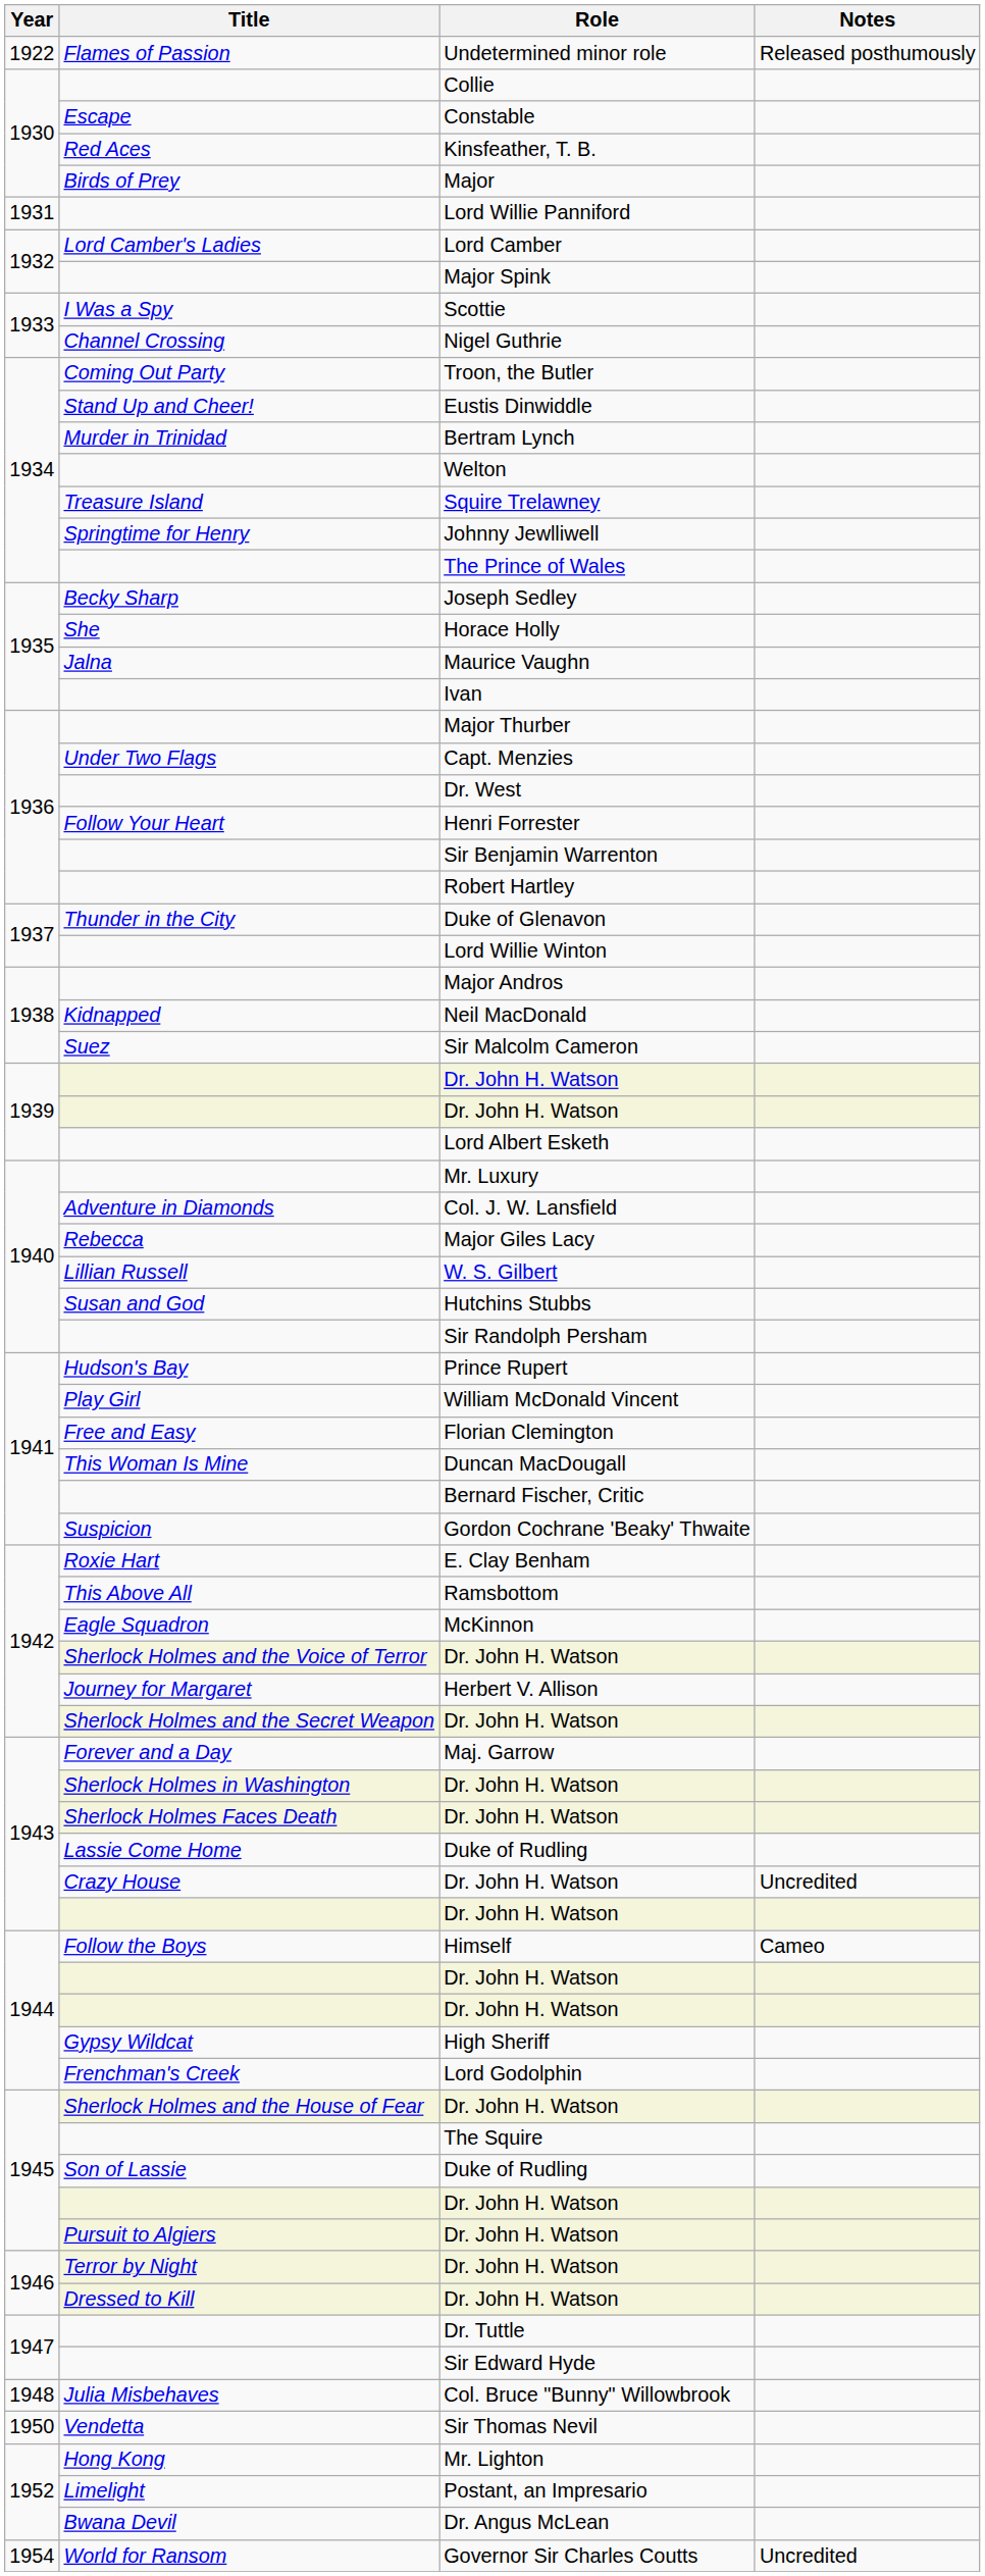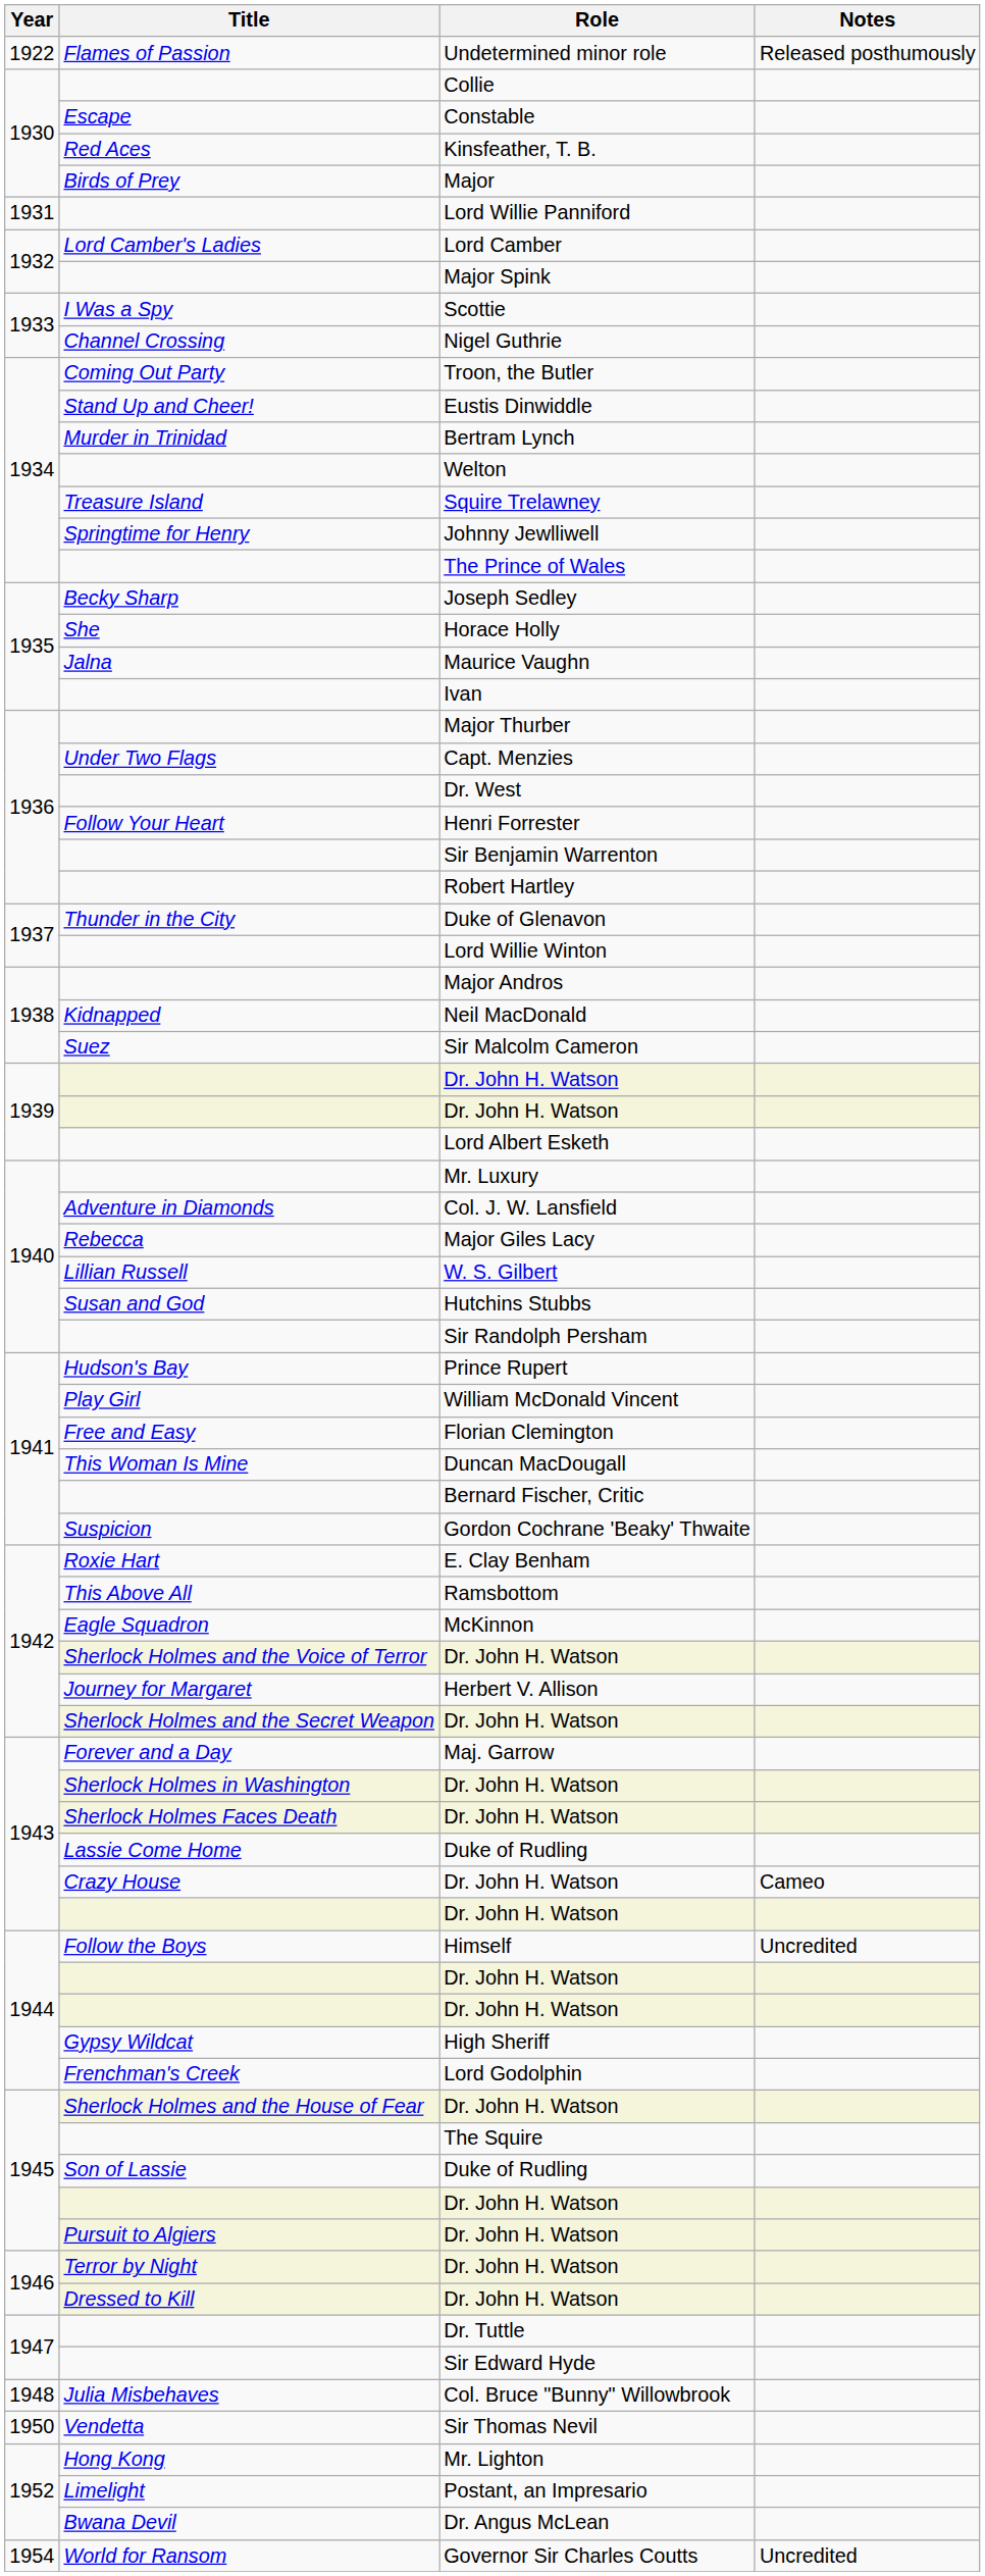Crazy House / Dr. John H. Watson | Notes: Uncredited -> Cameo
Himself | Notes: Cameo -> Uncredited
